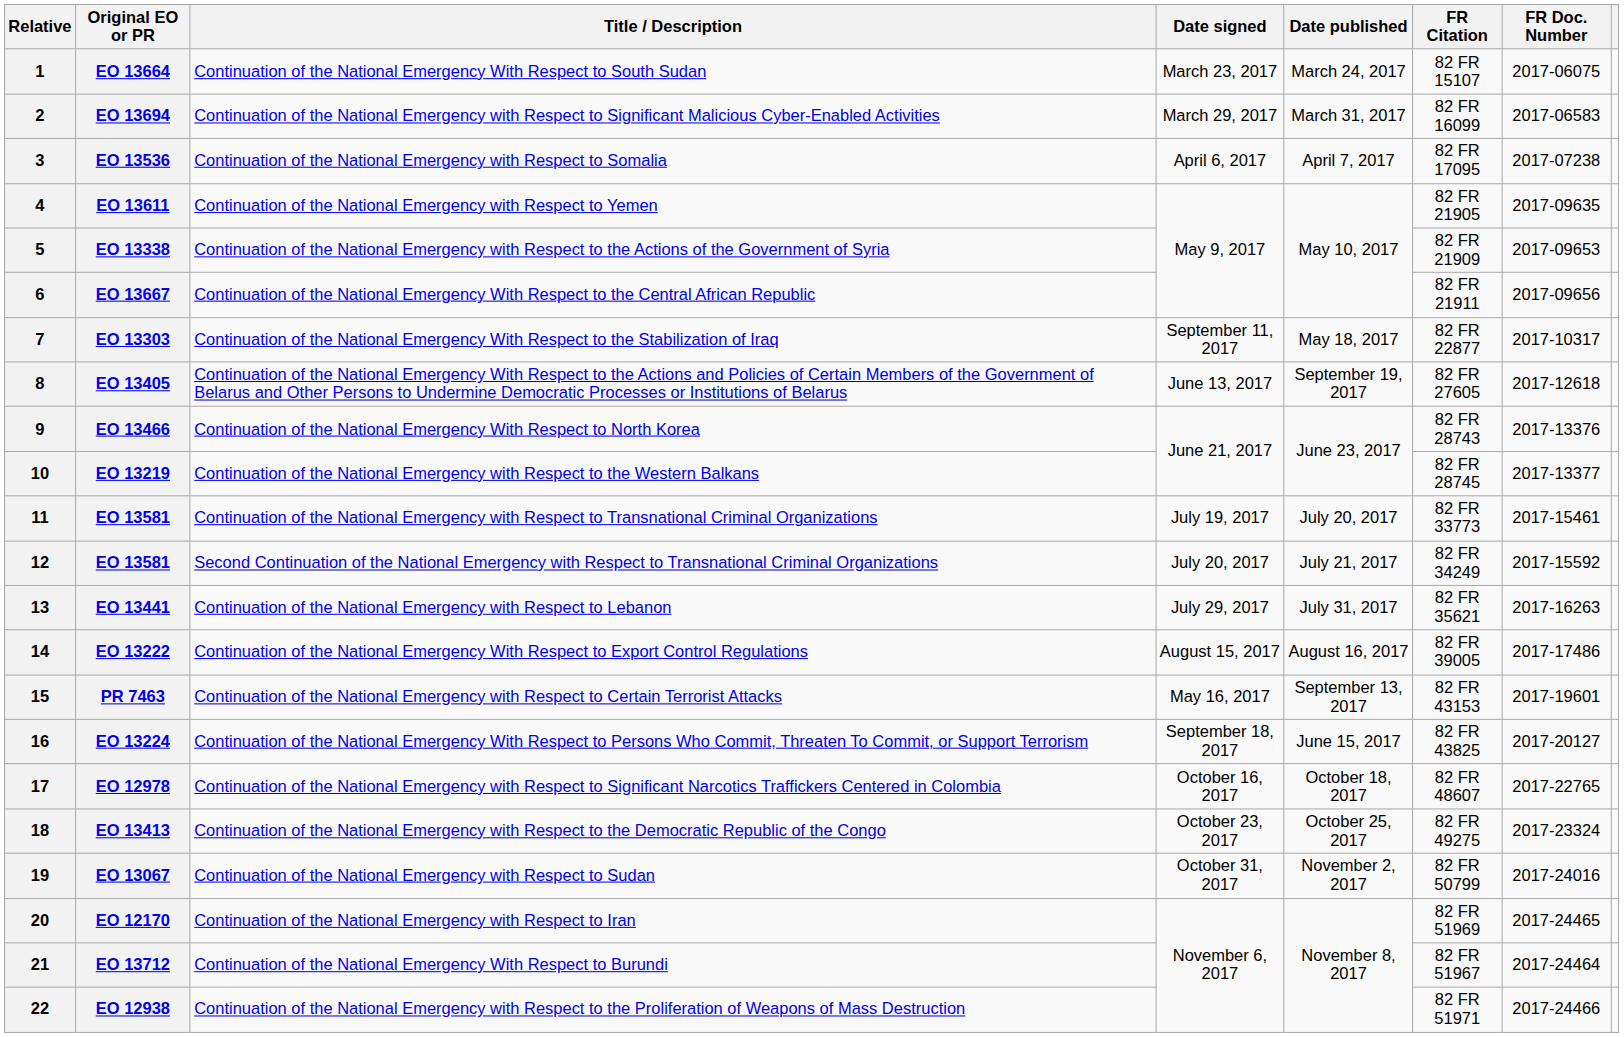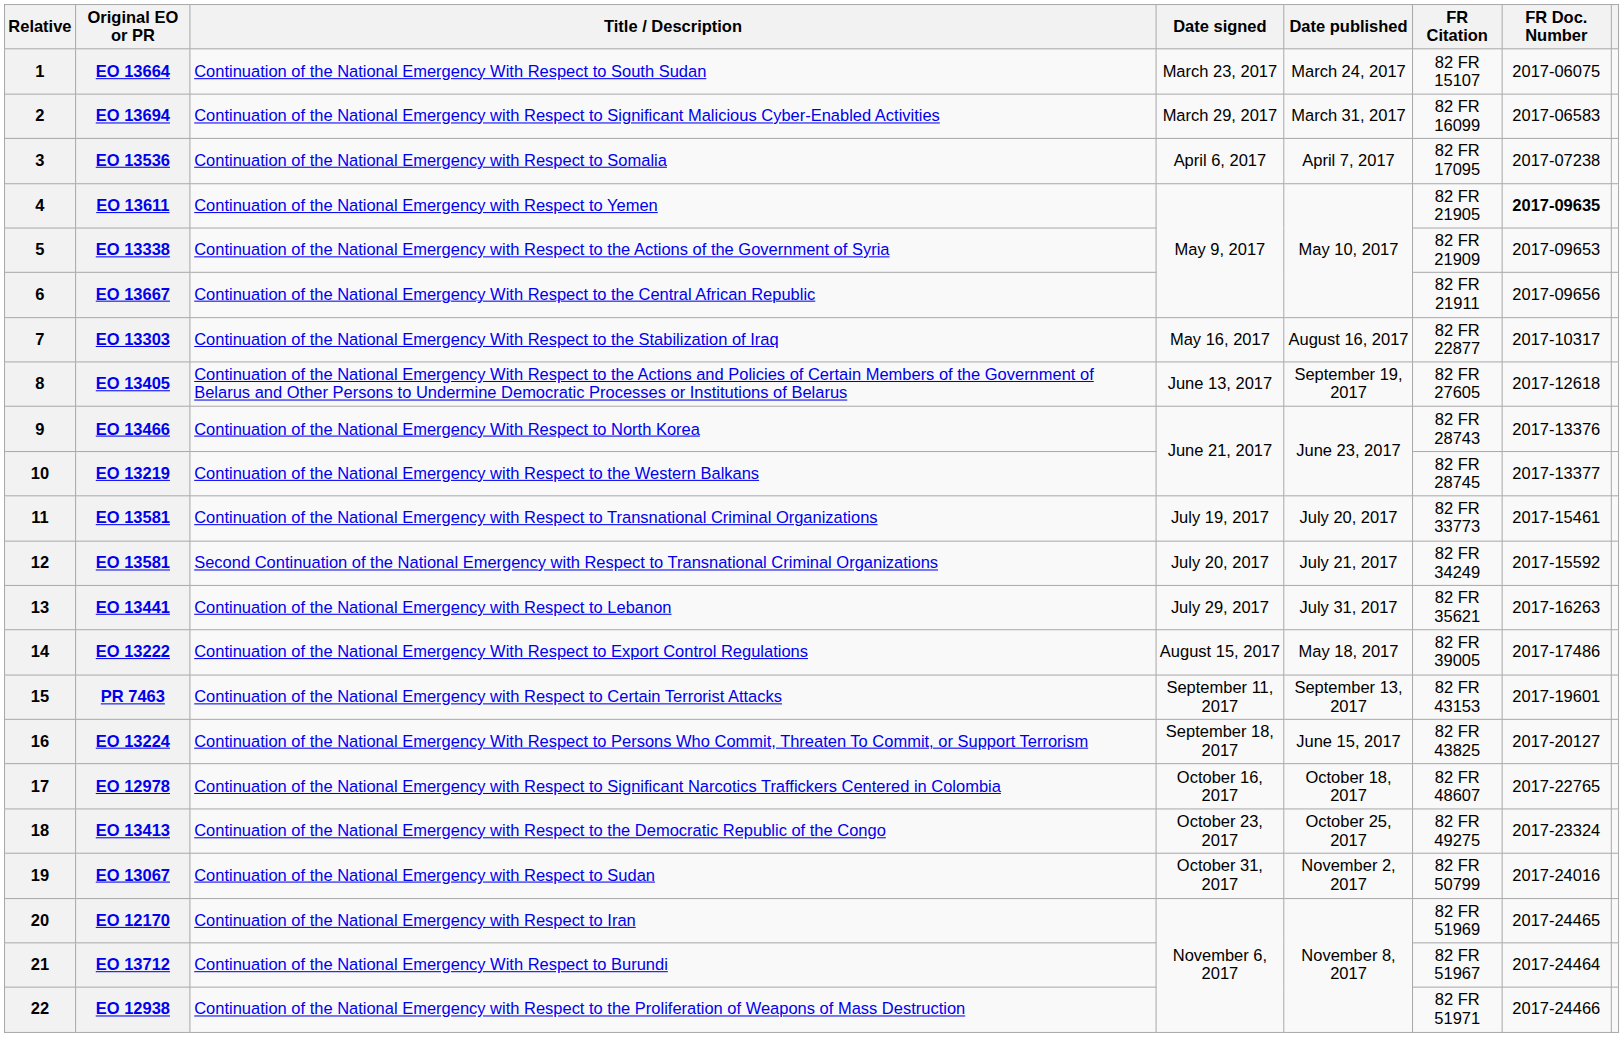EO 13611 | FR Doc. Number: normal -> bold
EO 13303 | Date signed: September 11, 2017 -> May 16, 2017
EO 13303 | Date published: May 18, 2017 -> August 16, 2017
EO 13222 | Date published: August 16, 2017 -> May 18, 2017
PR 7463 | Date signed: May 16, 2017 -> September 11, 2017
